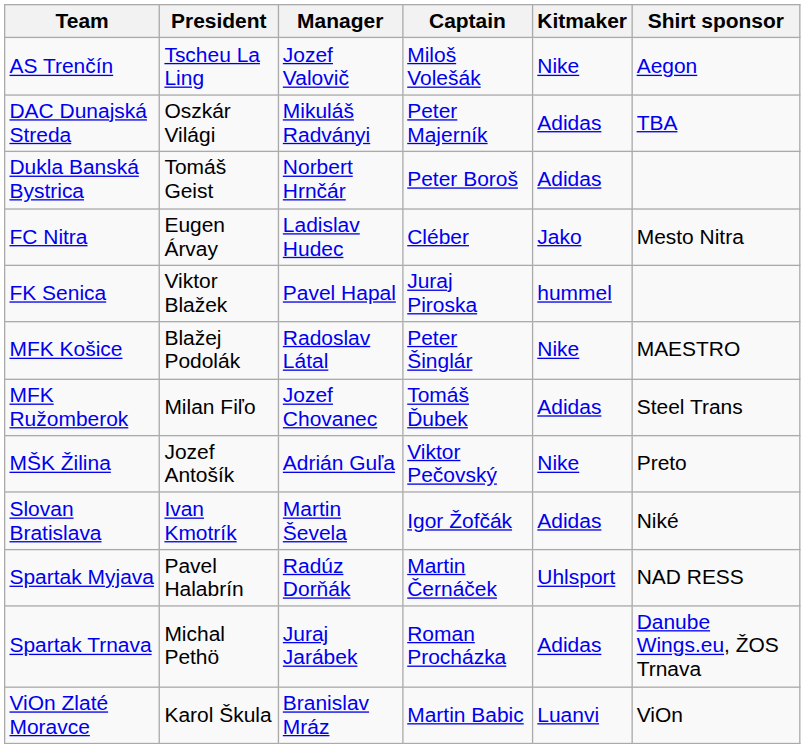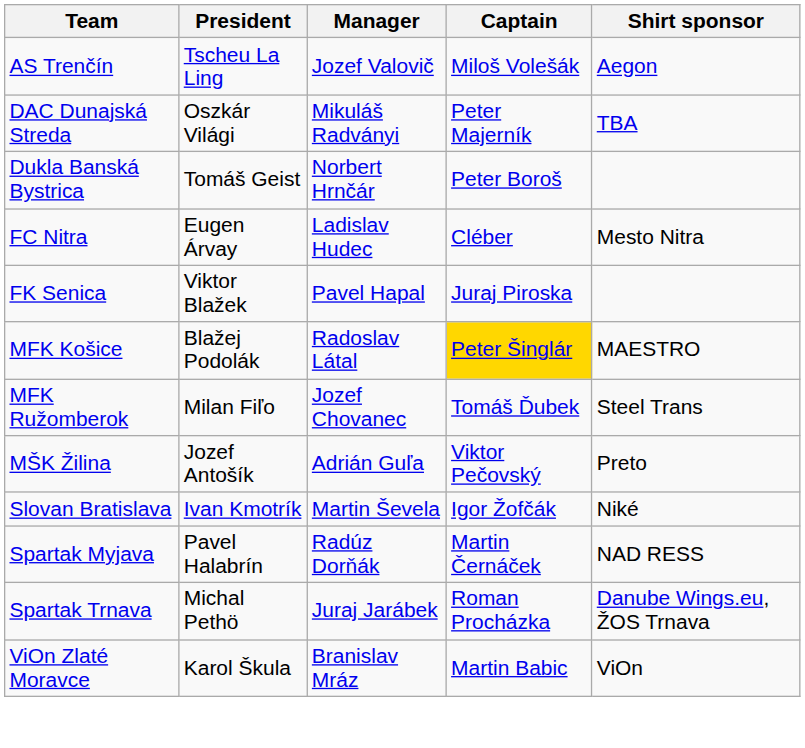- column: Kitmaker | Nike | Adidas | Adidas | Jako | hummel | Nike | Adidas | Nike | Adidas | Uhlsport | Adidas | Luanvi
MFK Košice | Captain: no background -> gold background
